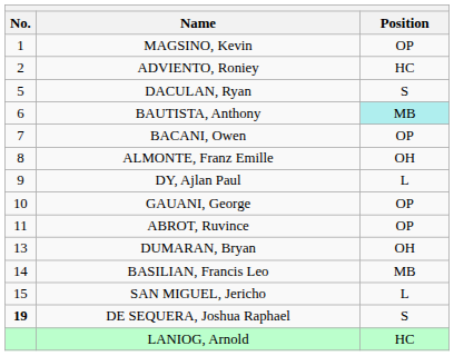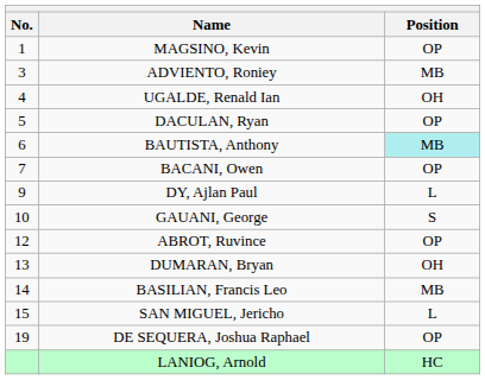ADVIENTO, Roniey | No.: 2 -> 3
ADVIENTO, Roniey | Position: HC -> MB
+ row: 4 | UGALDE, Renald Ian | OH
DACULAN, Ryan | Position: S -> OP
- row: 8 | ALMONTE, Franz Emille | OH
GAUANI, George | Position: OP -> S
ABROT, Ruvince | No.: 11 -> 12
DE SEQUERA, Joshua Raphael | No.: bold -> normal
DE SEQUERA, Joshua Raphael | Position: S -> OP
